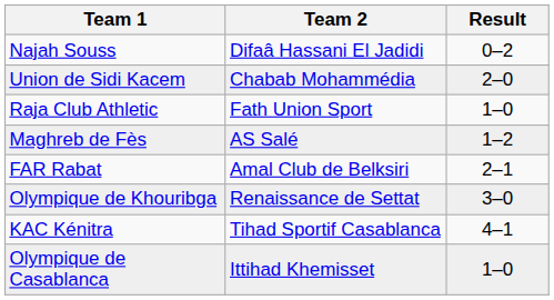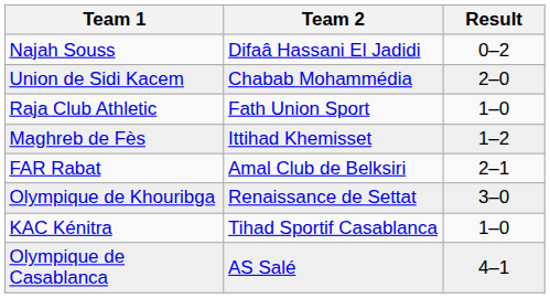Maghreb de Fès | Team 2: AS Salé -> Ittihad Khemisset
KAC Kénitra | Result: 4–1 -> 1–0
Olympique de Casablanca | Team 2: Ittihad Khemisset -> AS Salé
Olympique de Casablanca | Result: 1–0 -> 4–1
